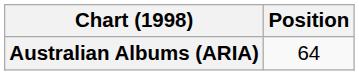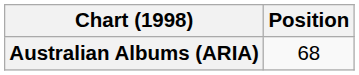Australian Albums (ARIA) | Position: 64 -> 68
